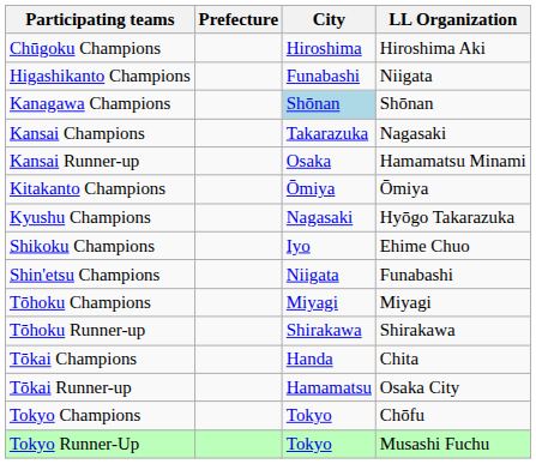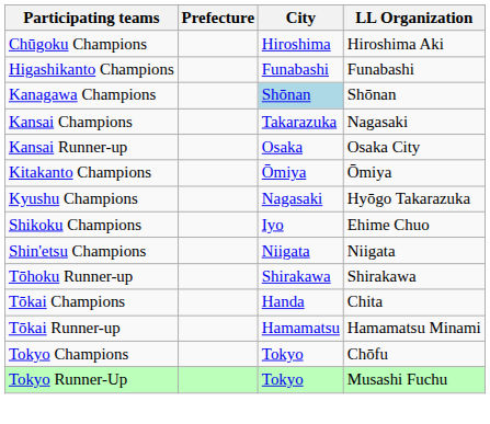Higashikanto Champions | LL Organization: Niigata -> Funabashi
Kansai Runner-up | LL Organization: Hamamatsu Minami -> Osaka City
Shin'etsu Champions | LL Organization: Funabashi -> Niigata
- row: Tōhoku Champions | Miyagi | Miyagi
Tōkai Runner-up | LL Organization: Osaka City -> Hamamatsu Minami
